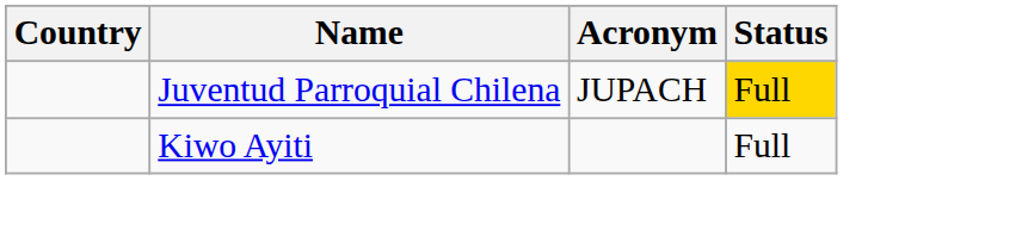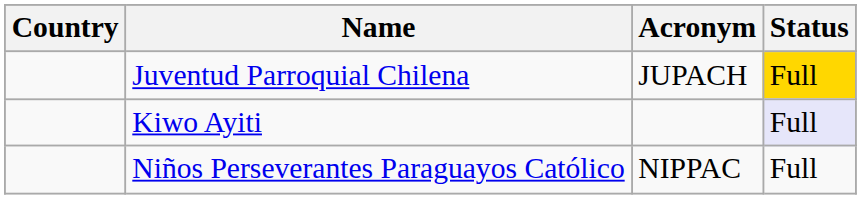Kiwo Ayiti | Status: no background -> lavender background
+ row: Niños Perseverantes Paraguayos Católico | NIPPAC | Full
